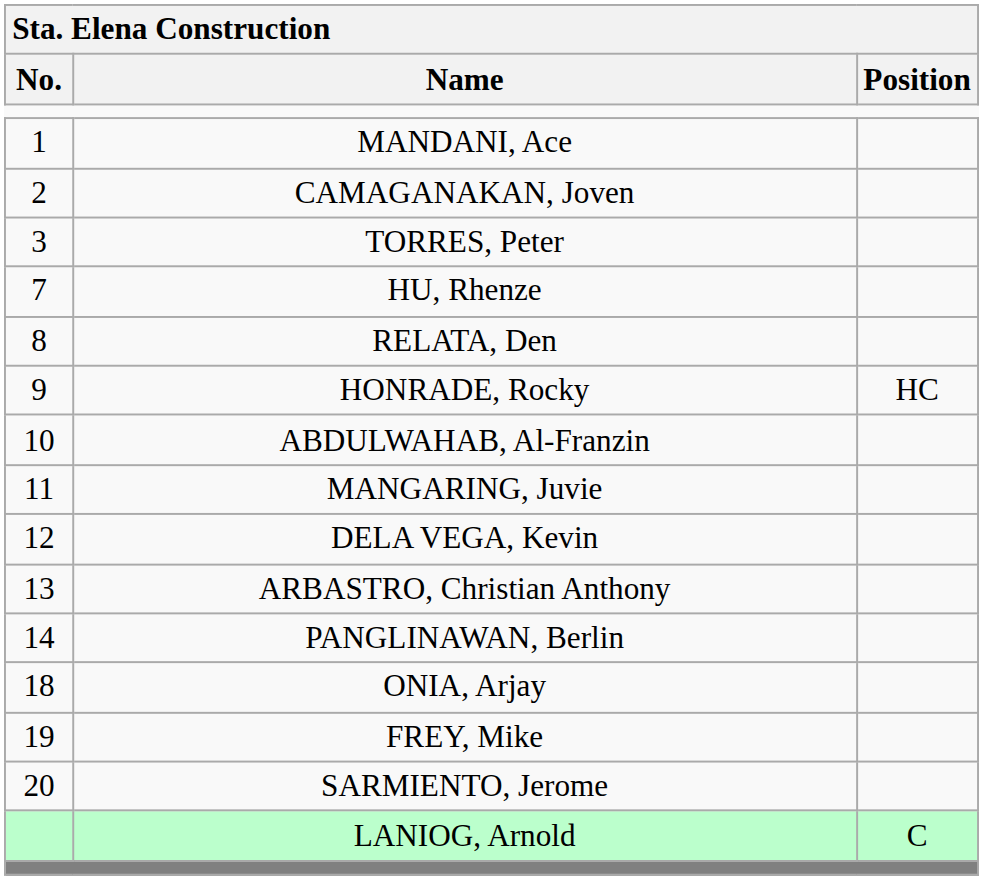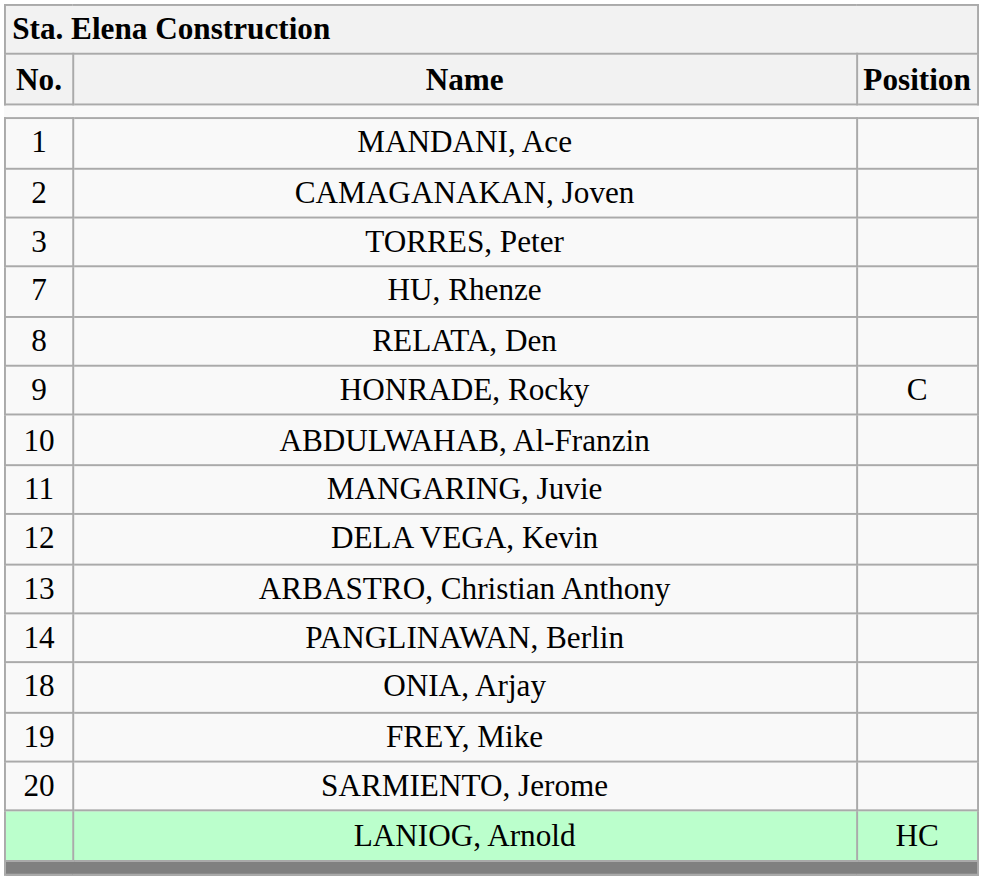HONRADE, Rocky | Position: HC -> C
LANIOG, Arnold | Position: C -> HC
